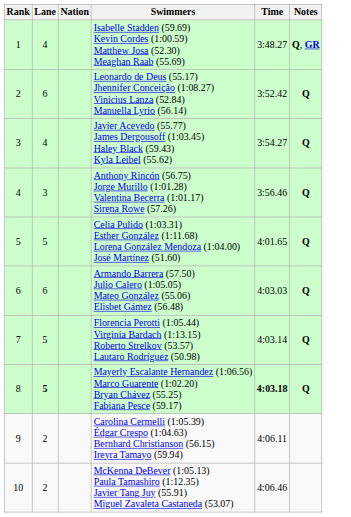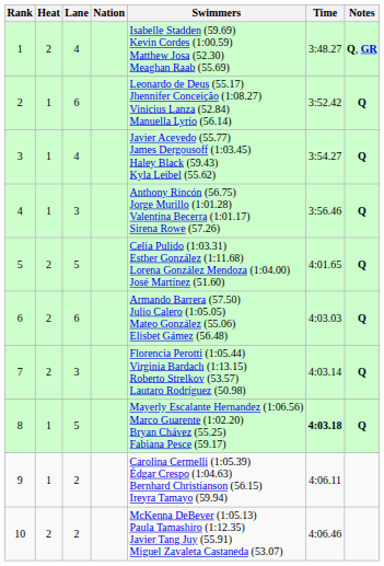+ column: Heat | 2 | 1 | 1 | 1 | 2 | 2 | 2 | 1 | 1 | 2
7 | Lane: 5 -> 3
8 | Lane: bold -> normal
